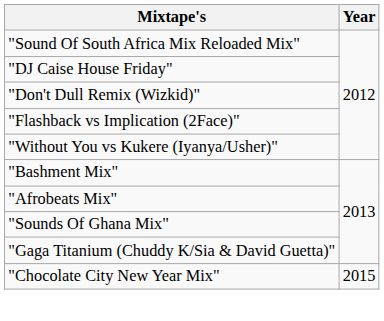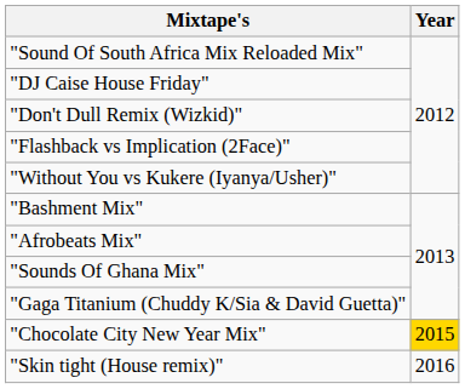"Chocolate City New Year Mix" | Year: no background -> gold background
+ row: "Skin tight (House remix)" | 2016
